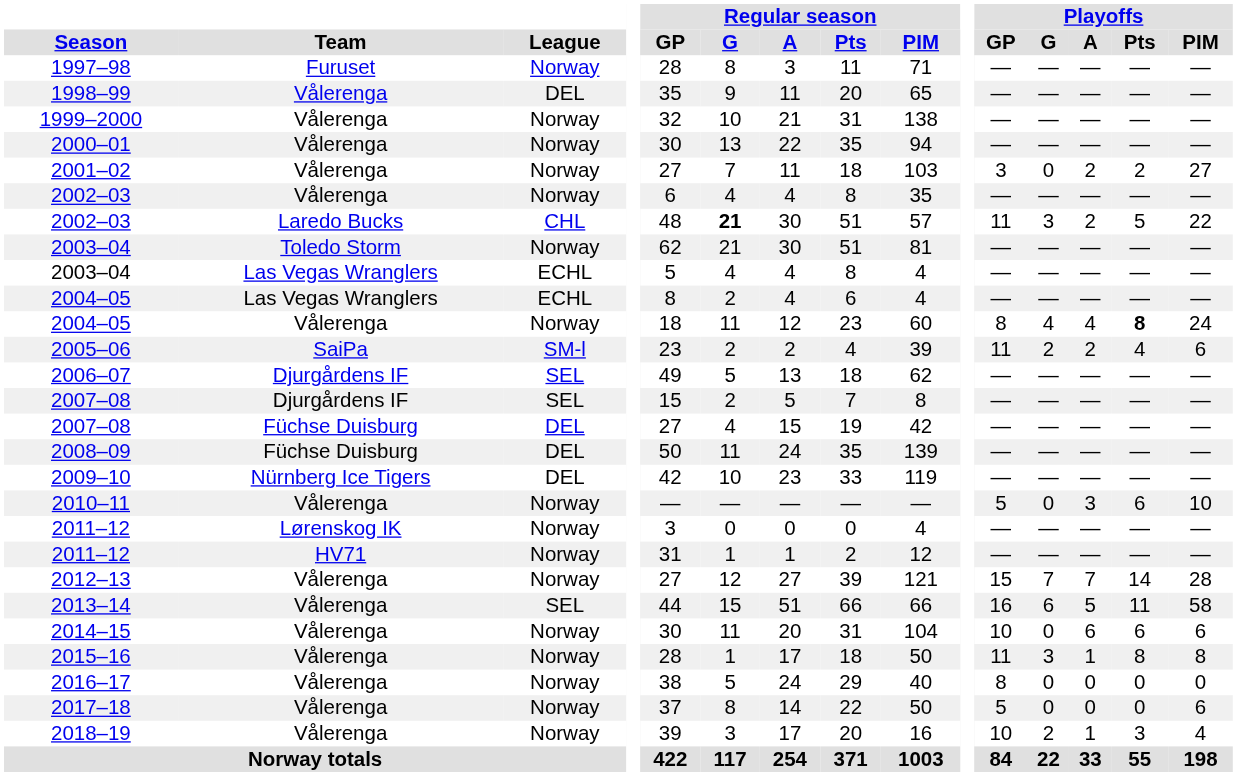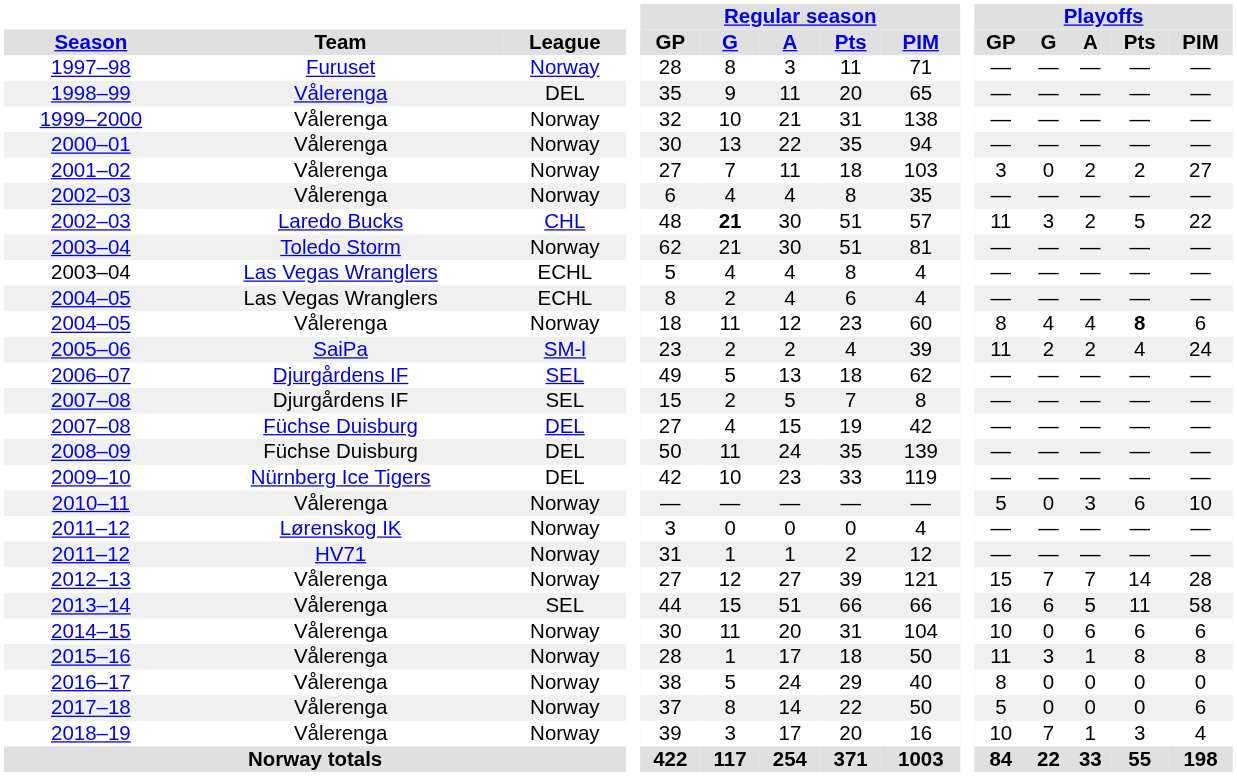2004–05 / Vålerenga | Playoffs / PIM: 24 -> 6
2005–06 | Playoffs / PIM: 6 -> 24
2018–19 | Playoffs / G: 2 -> 7
